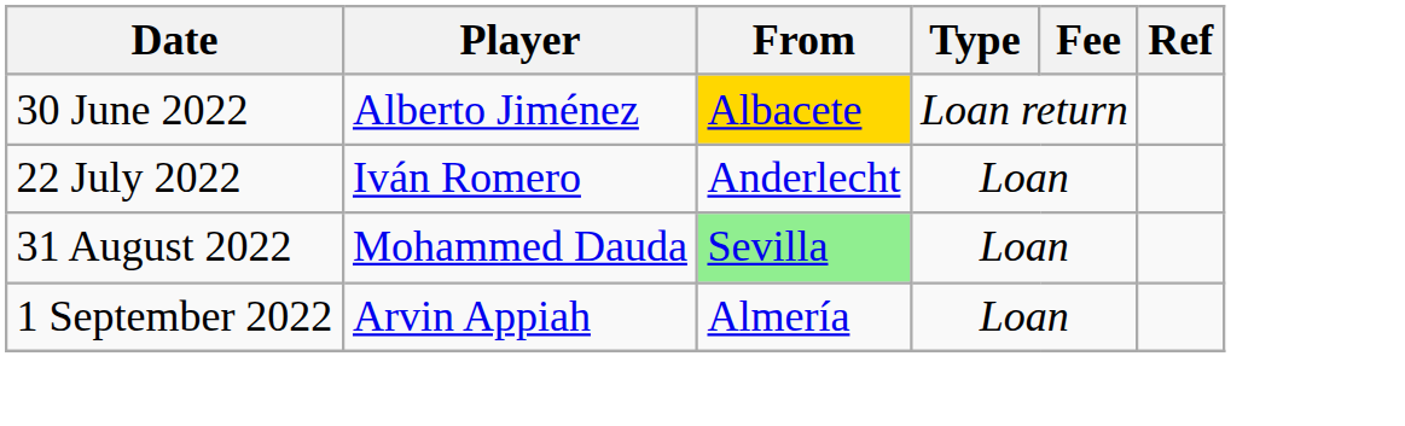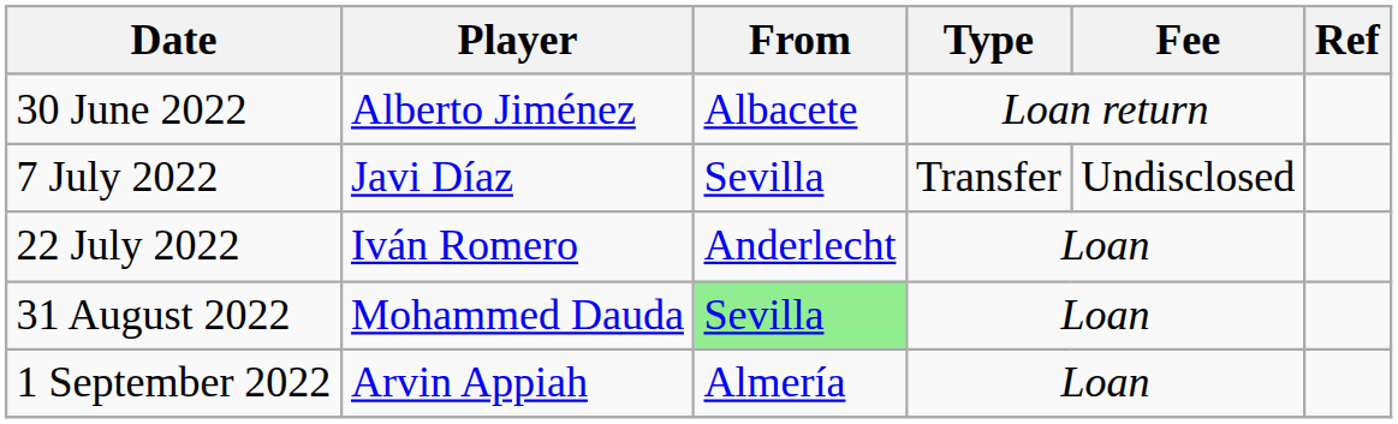30 June 2022 | From: gold background -> no background
+ row: 7 July 2022 | Javi Díaz | Sevilla | Transfer | Undisclosed
